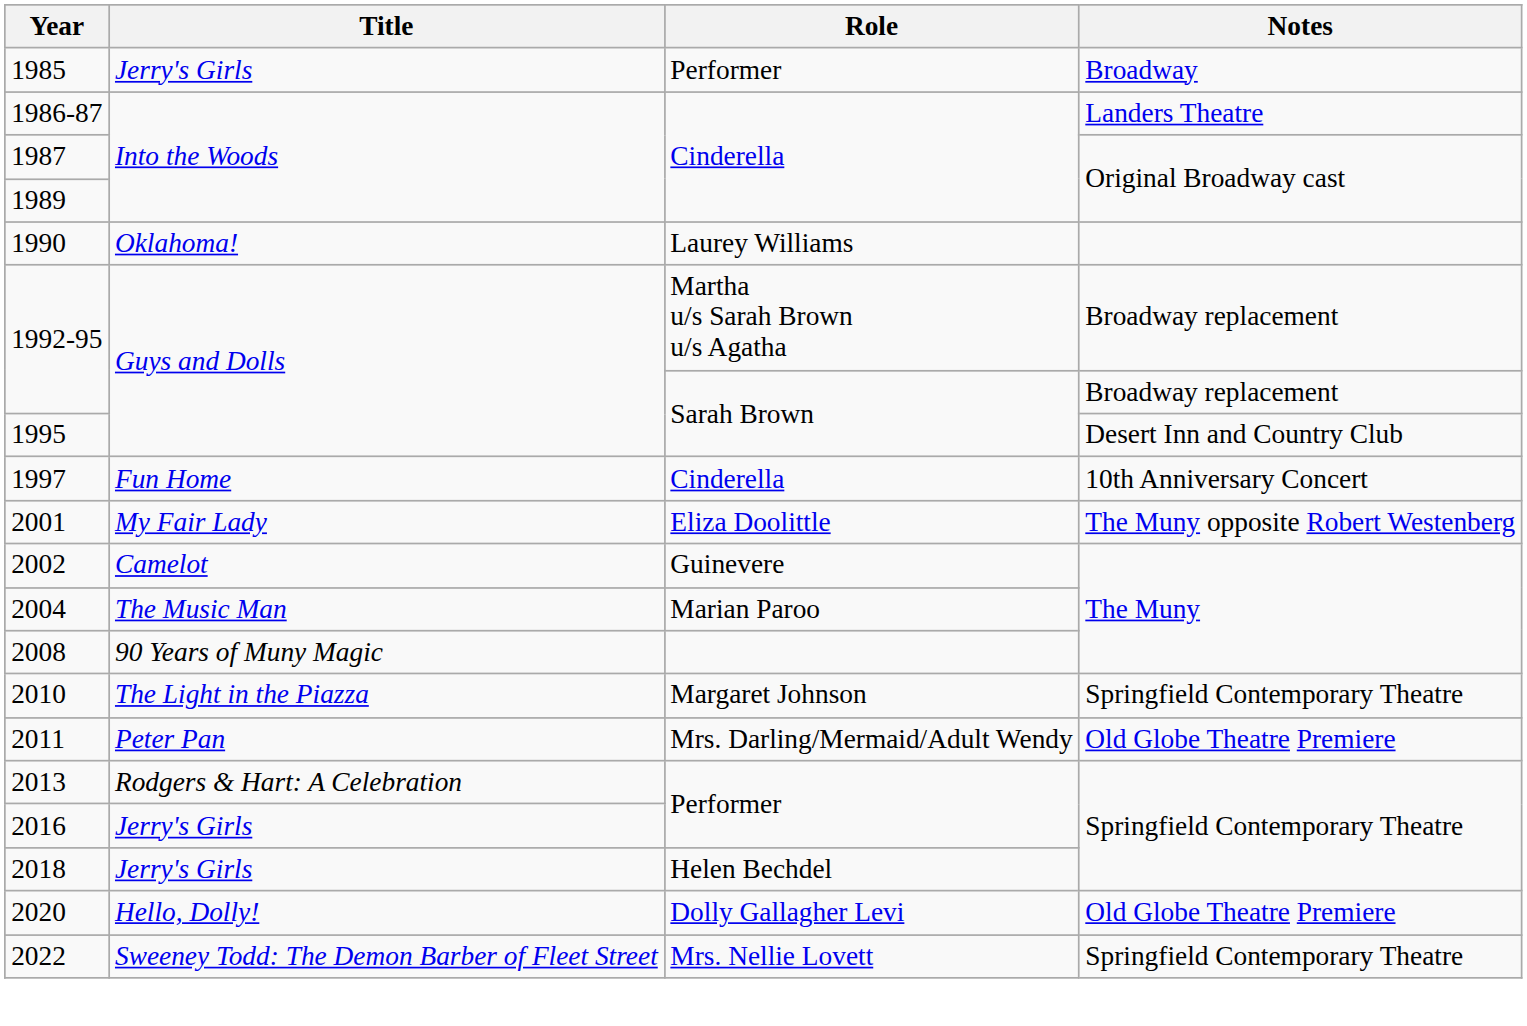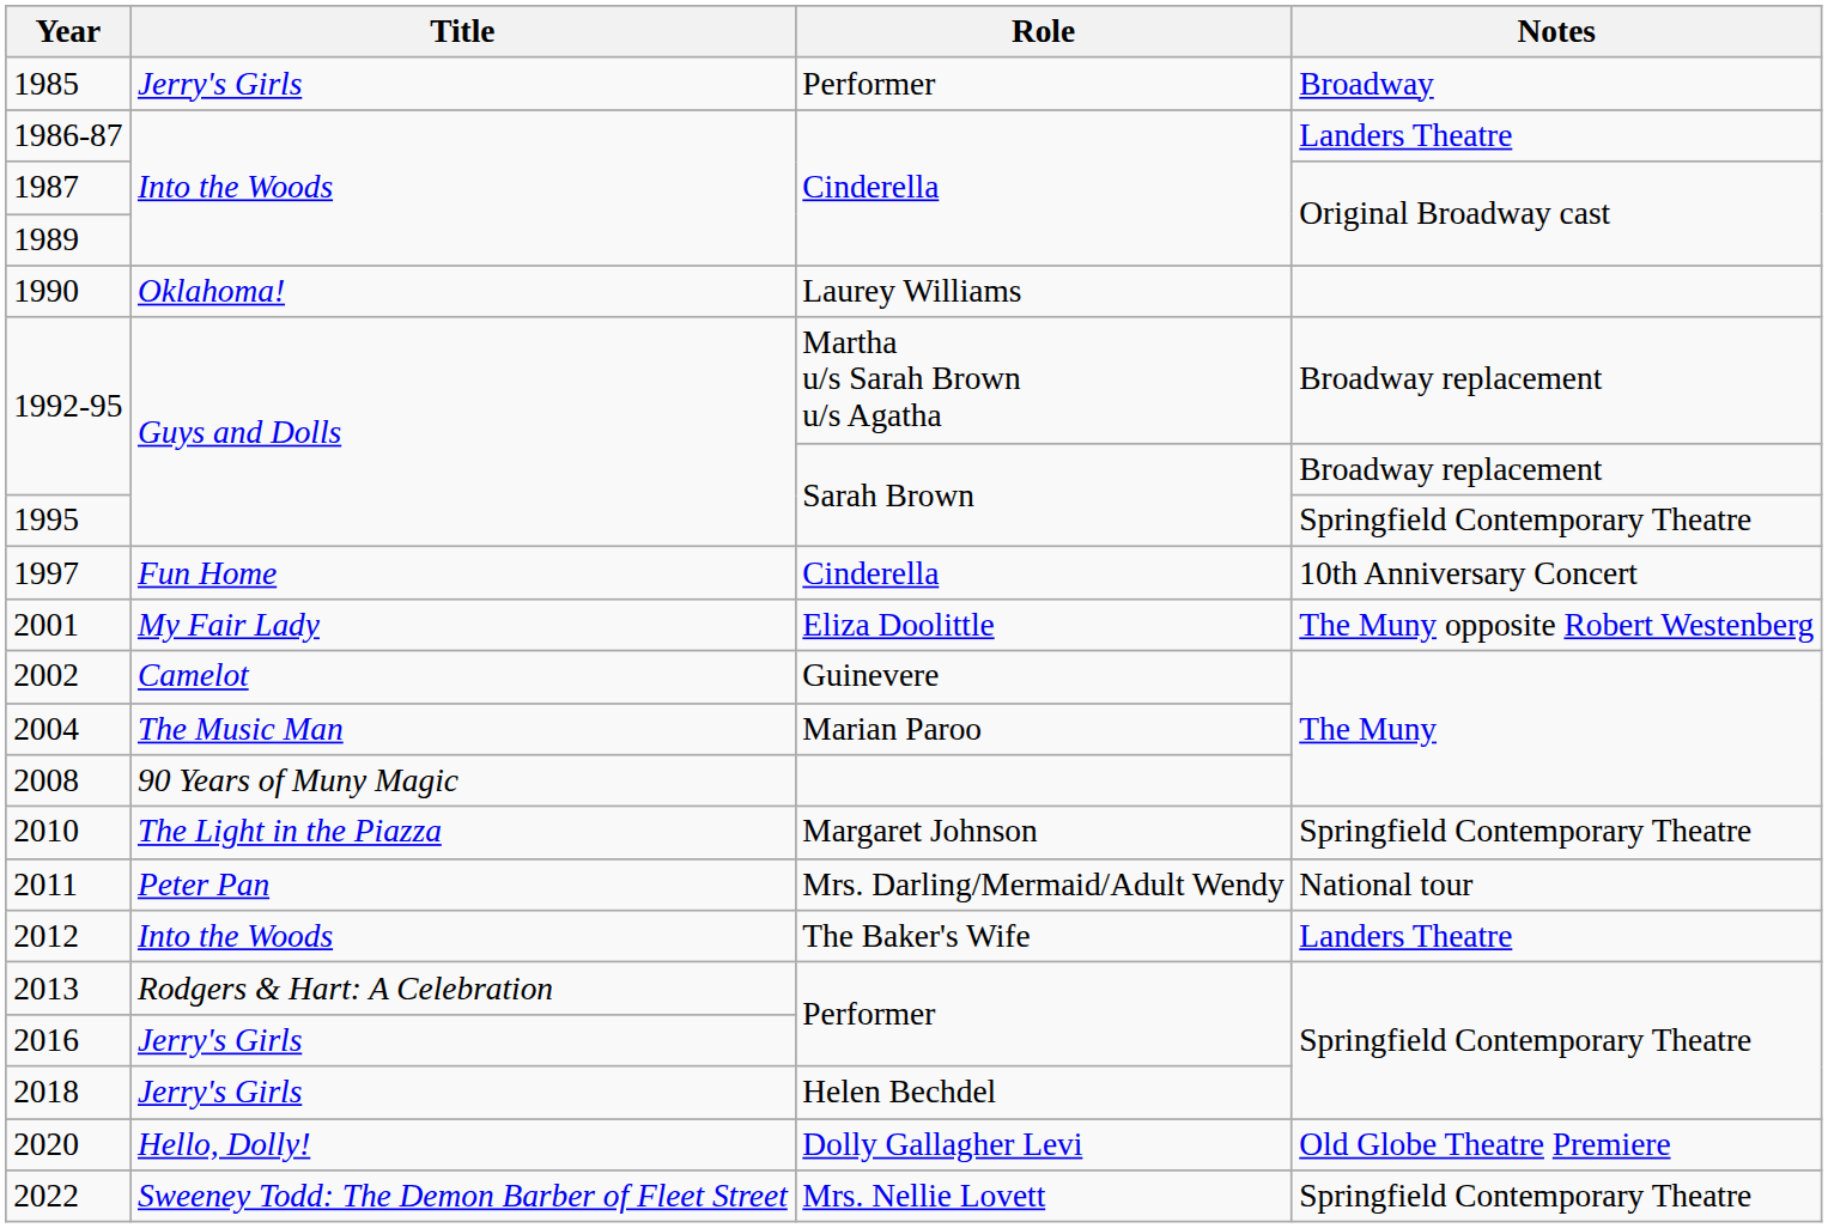1995 | Notes: Desert Inn and Country Club -> Springfield Contemporary Theatre
2011 | Notes: Old Globe Theatre Premiere -> National tour
+ row: 2012 | Into the Woods | The Baker's Wife | Landers Theatre
